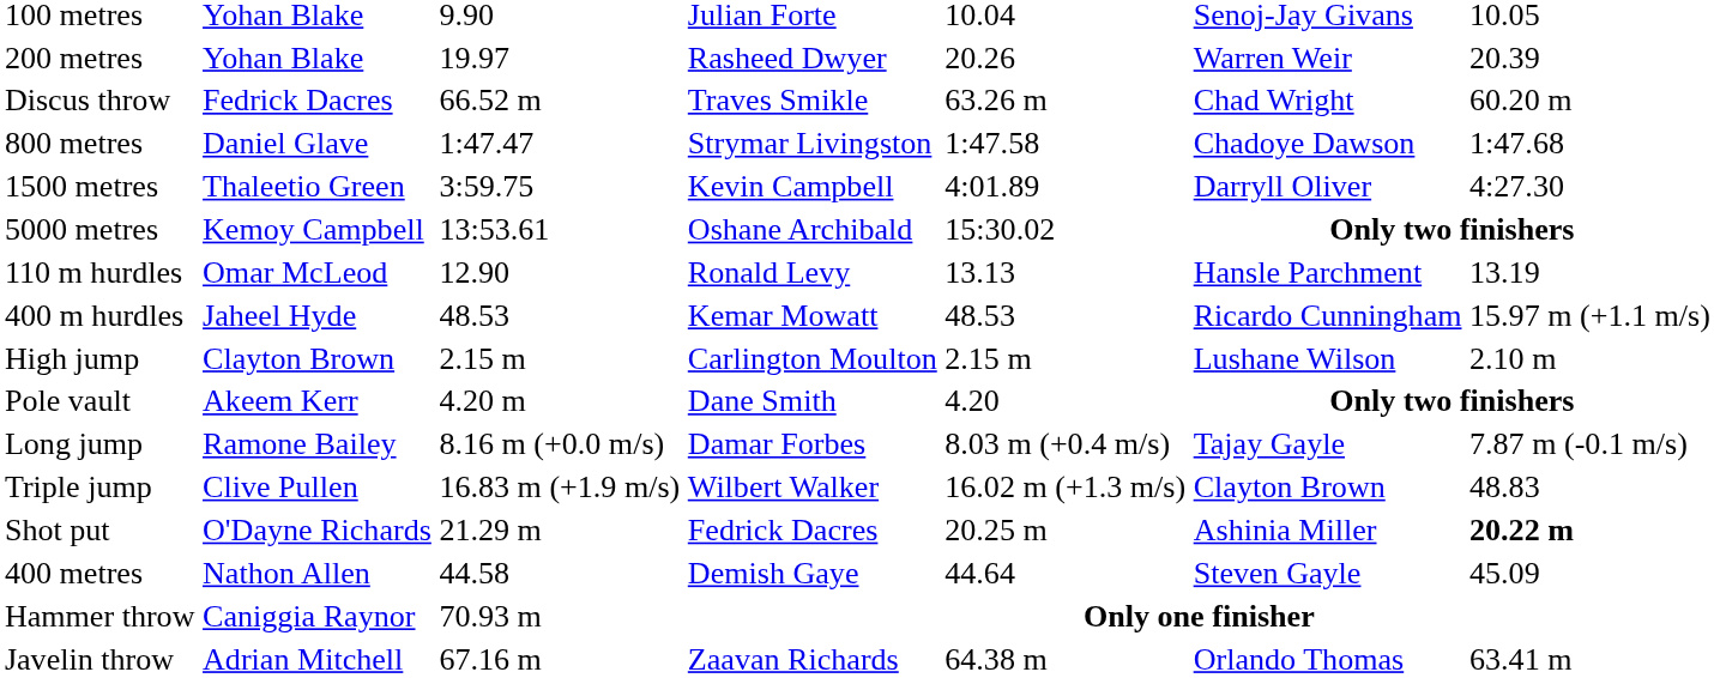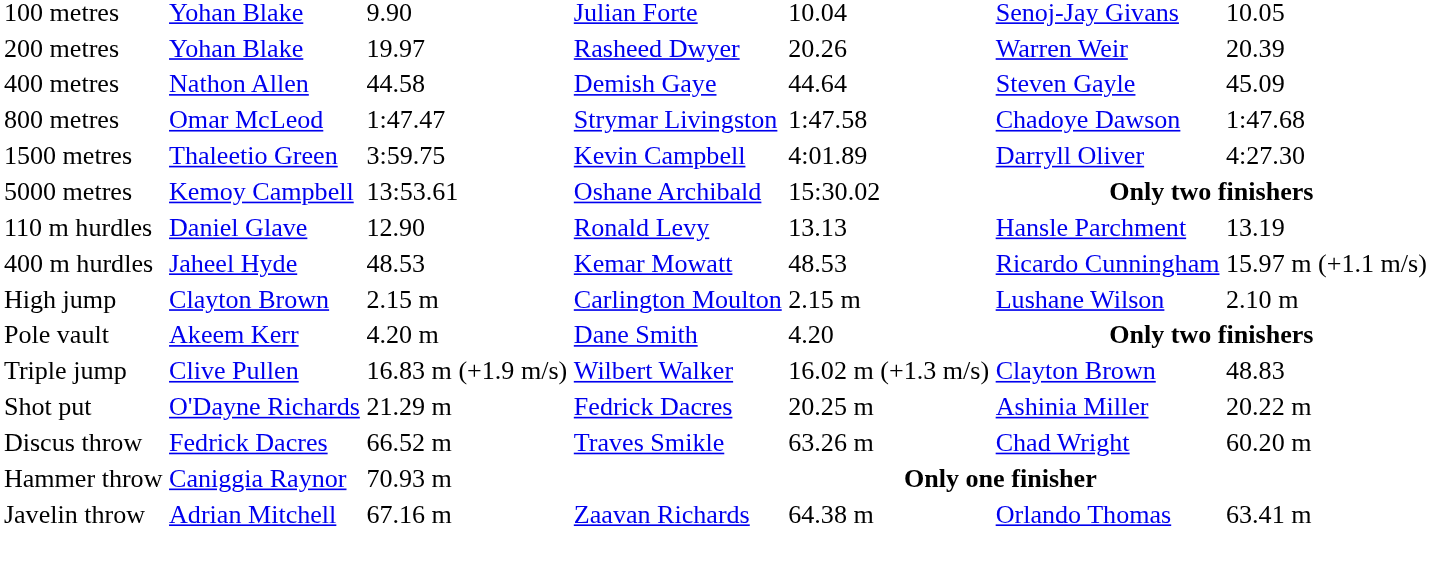rows swapped: 400 metres <-> Discus throw
800 metres | column 2: Daniel Glave -> Omar McLeod
110 m hurdles | column 2: Omar McLeod -> Daniel Glave
- row: Long jump | Ramone Bailey | 8.16 m (+0.0 m/s) | Damar Forbes | 8.03 m (+0.4 m/s) | Tajay Gayle | 7.87 m (-0.1 m/s)
Shot put | column 7: bold -> normal
